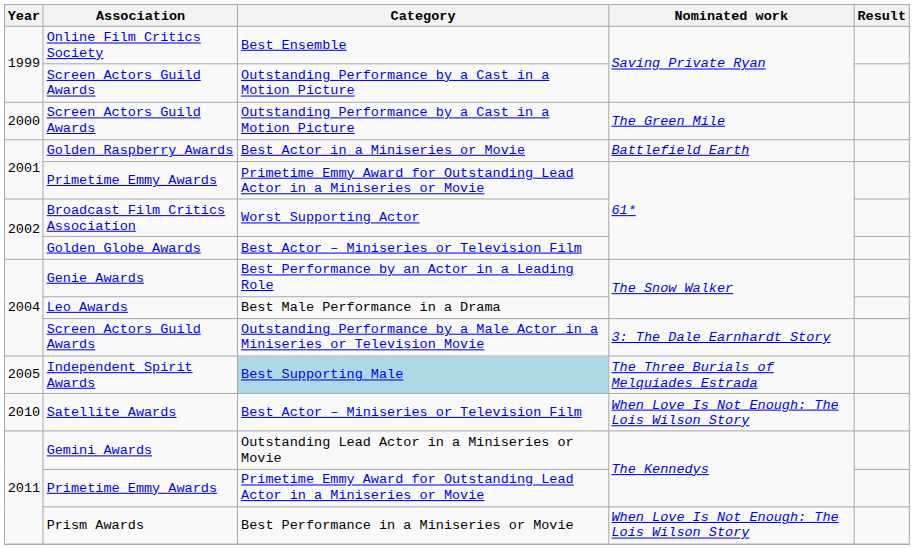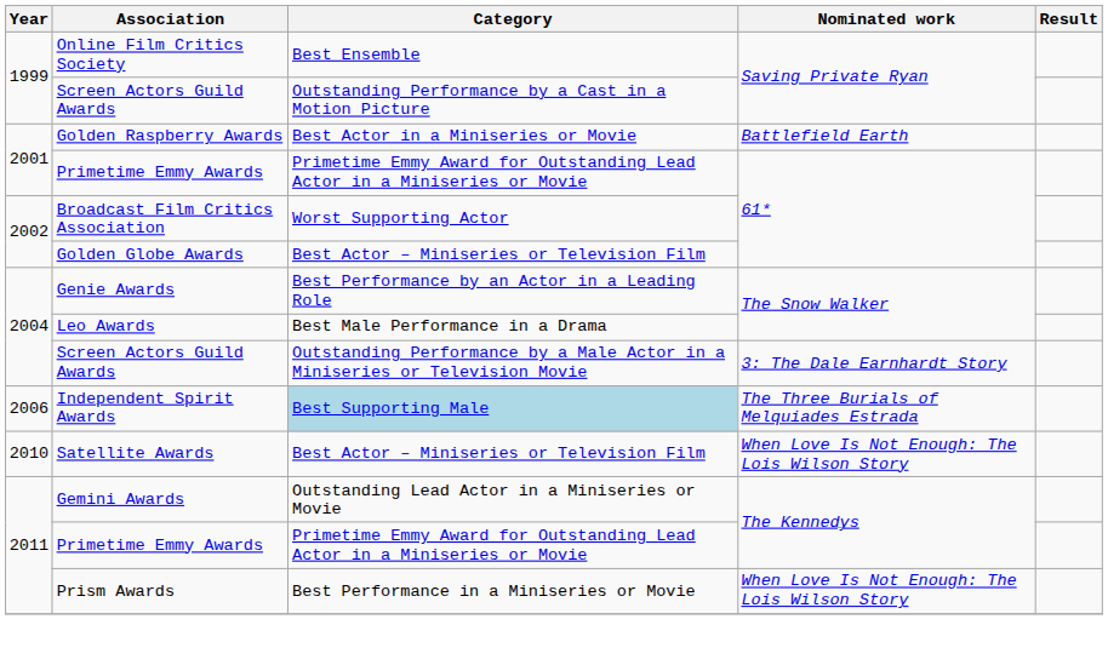- row: 2000 | Screen Actors Guild Awards | Outstanding Performance by a Cast in a Motion Picture | The Green Mile
Independent Spirit Awards | Year: 2005 -> 2006
